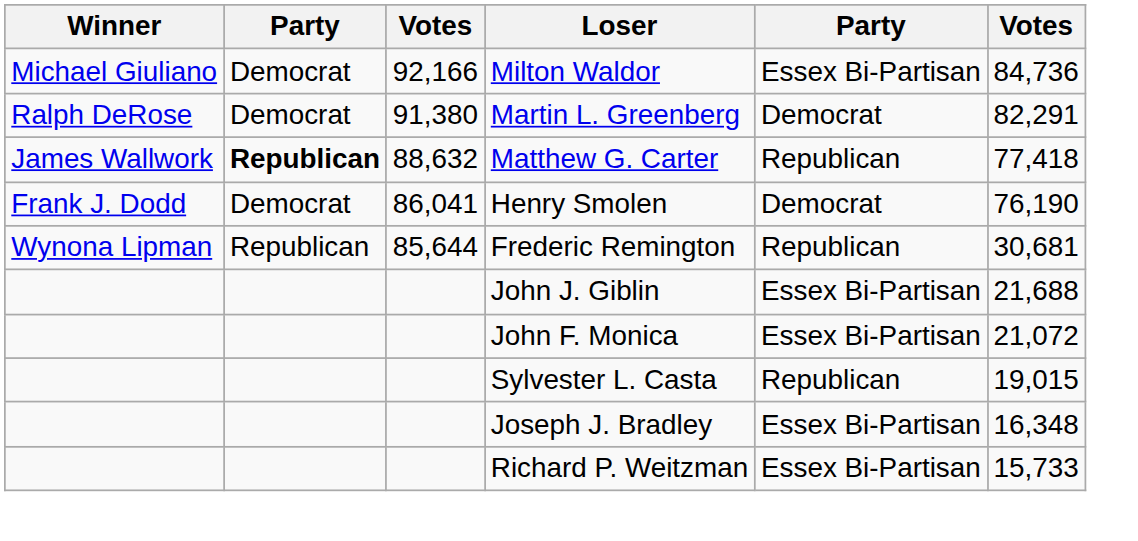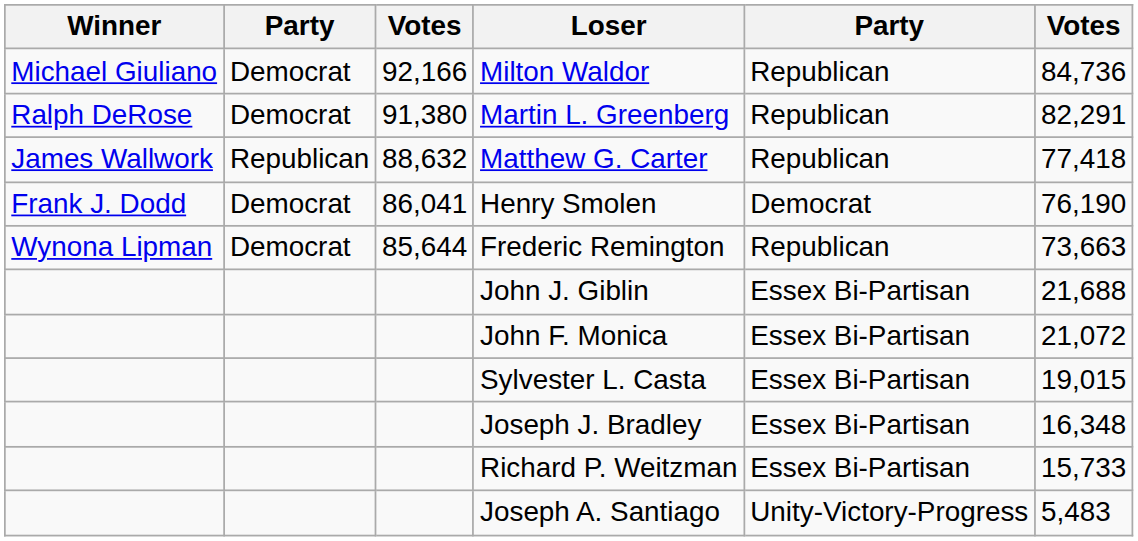Milton Waldor | column 5: Essex Bi-Partisan -> Republican
Martin L. Greenberg | column 5: Democrat -> Republican
Matthew G. Carter | column 2: bold -> normal
Frederic Remington | column 2: Republican -> Democrat
Frederic Remington | column 6: 30,681 -> 73,663
Sylvester L. Casta | column 5: Republican -> Essex Bi-Partisan
+ row: Joseph A. Santiago | Unity-Victory-Progress | 5,483
